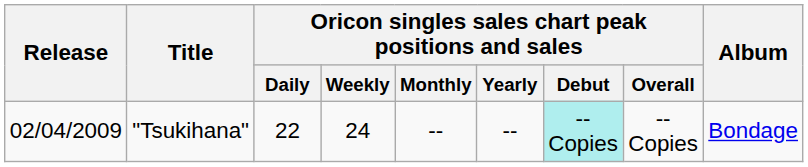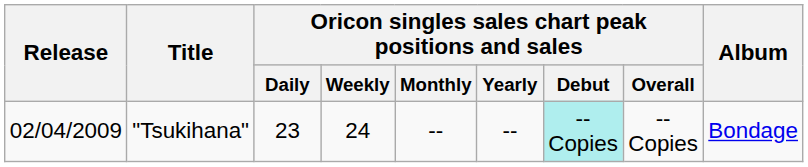"Tsukihana" | Oricon singles sales chart peak positions and sales / Daily: 22 -> 23
